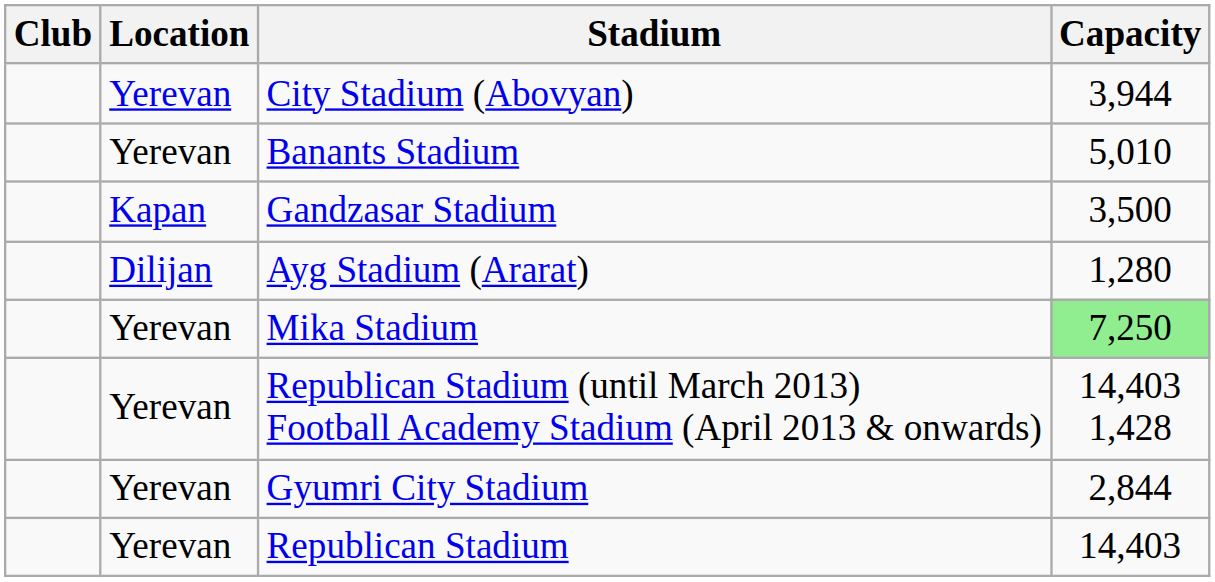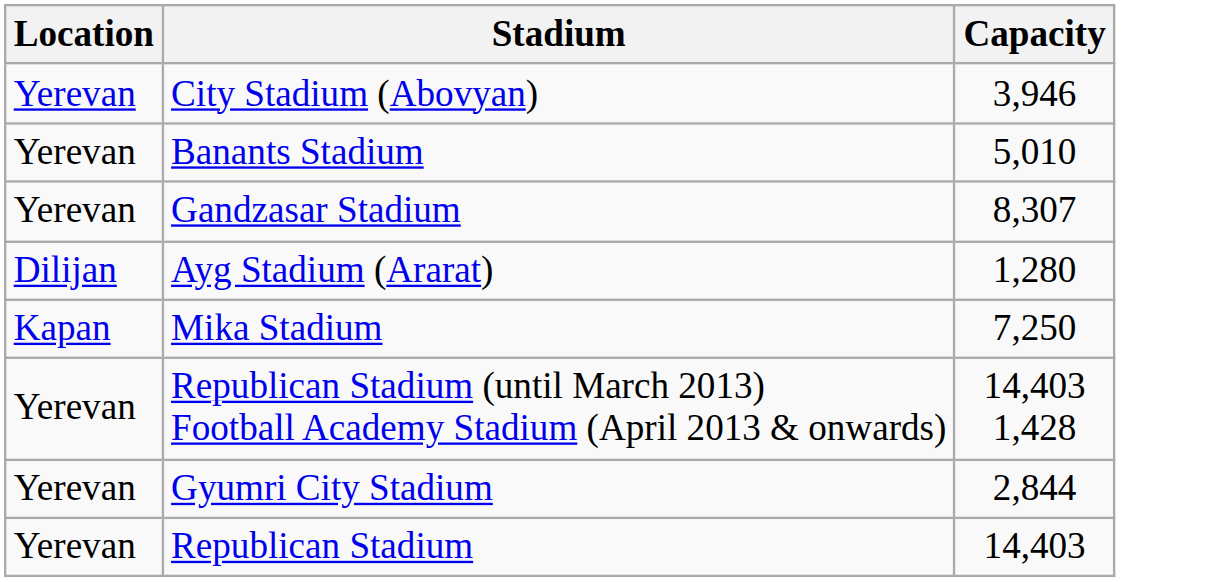- column: Club
City Stadium (Abovyan) | Capacity: 3,944 -> 3,946
Gandzasar Stadium | Location: Kapan -> Yerevan
Gandzasar Stadium | Capacity: 3,500 -> 8,307
Mika Stadium | Location: Yerevan -> Kapan
Mika Stadium | Capacity: lightgreen background -> no background
